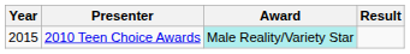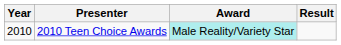2010 Teen Choice Awards | Year: 2015 -> 2010
